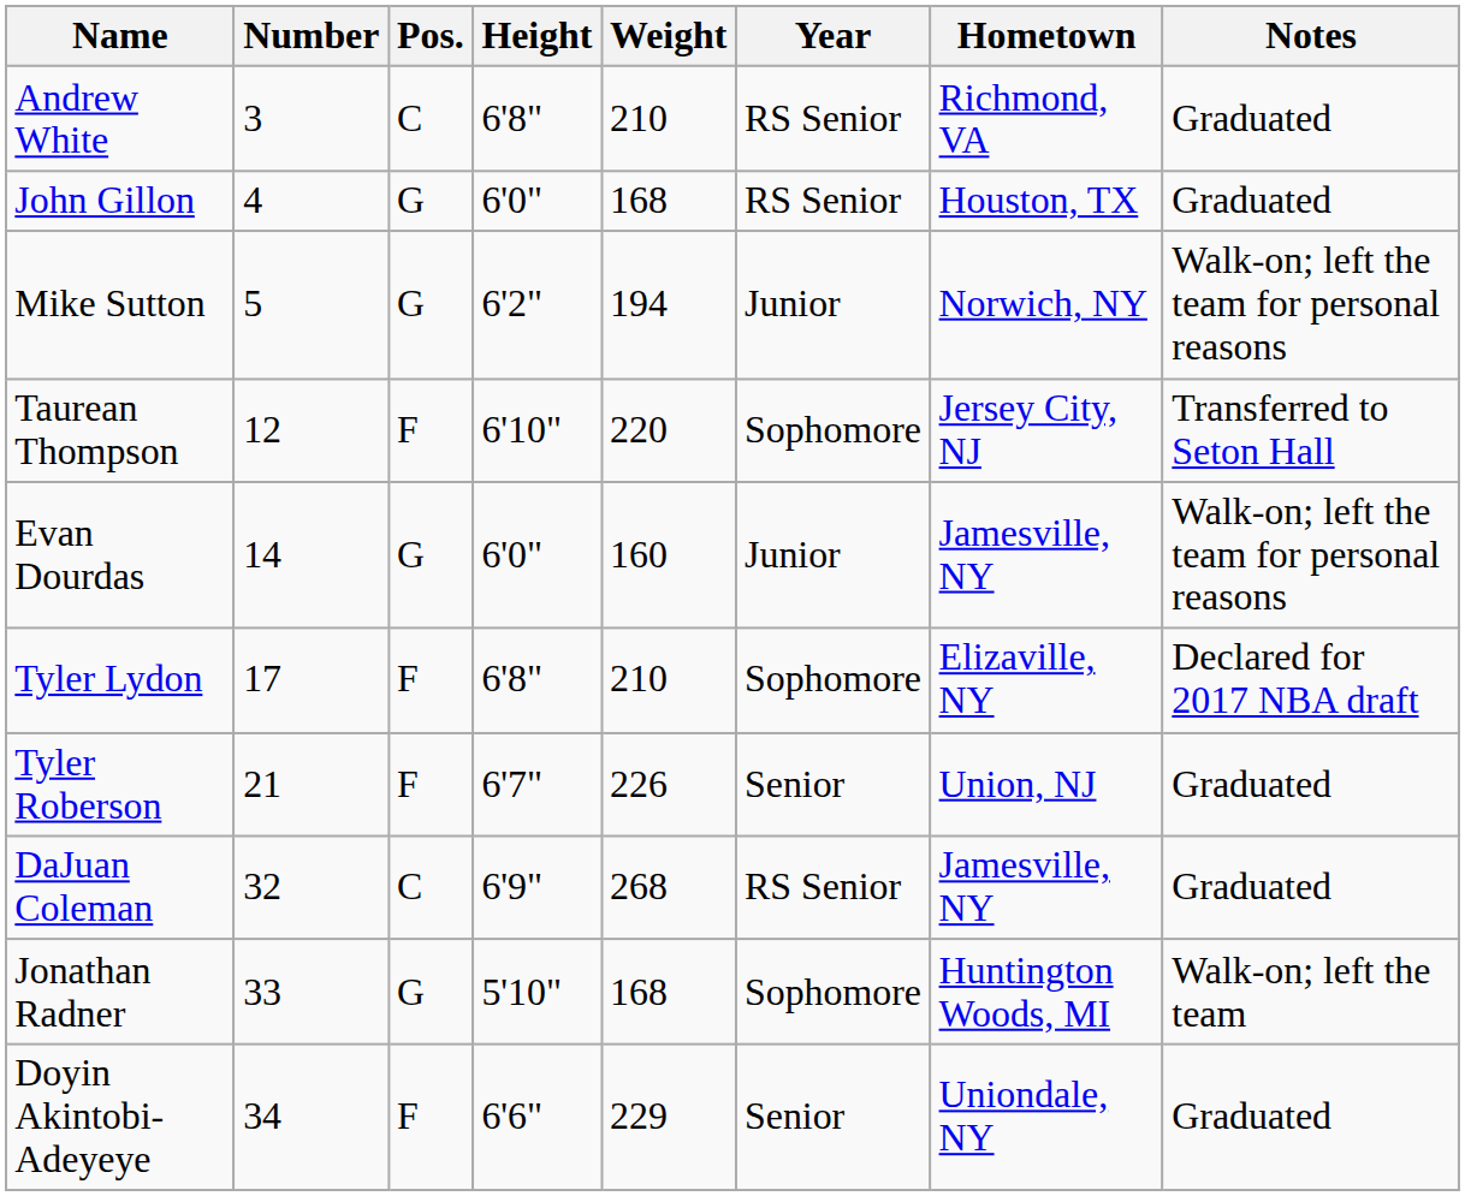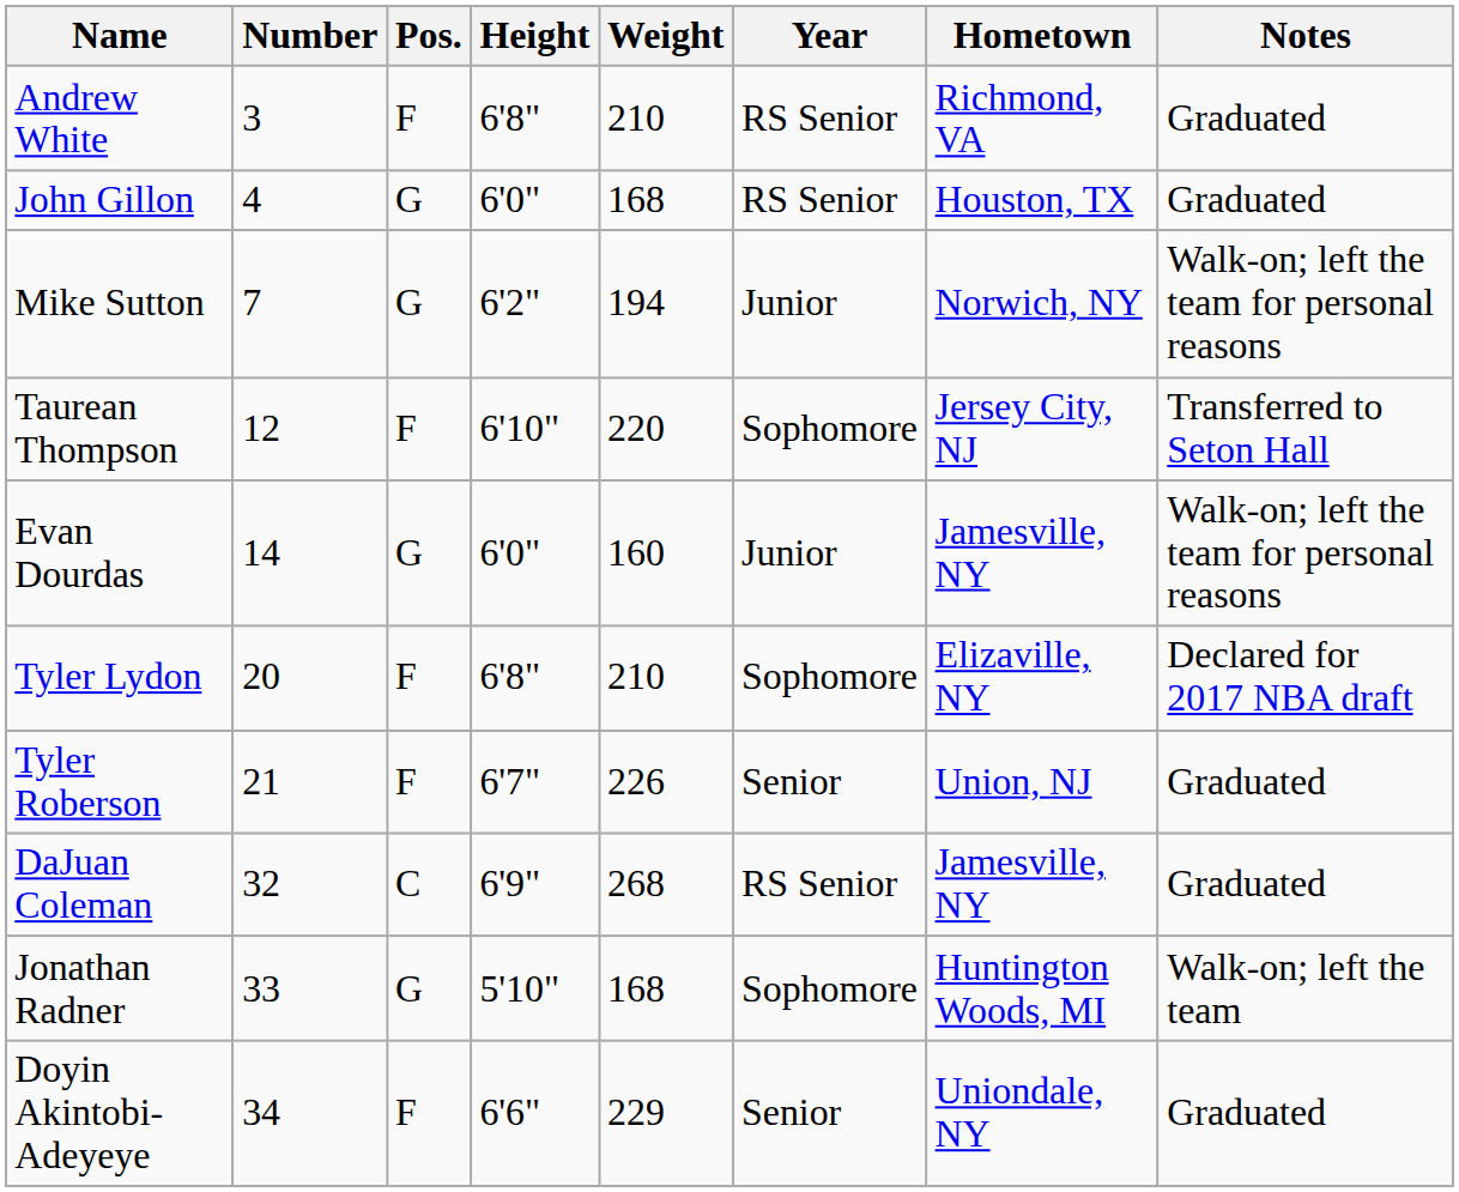Andrew White | Pos.: C -> F
Mike Sutton | Number: 5 -> 7
Tyler Lydon | Number: 17 -> 20
